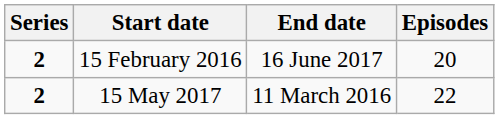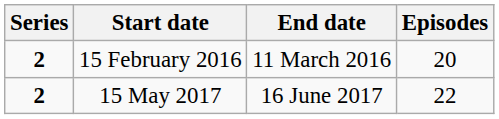15 February 2016 | End date: 16 June 2017 -> 11 March 2016
15 May 2017 | End date: 11 March 2016 -> 16 June 2017
